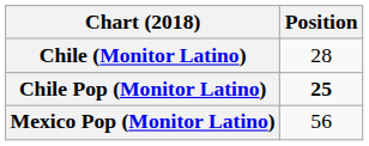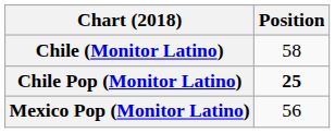Chile (Monitor Latino) | Position: 28 -> 58
